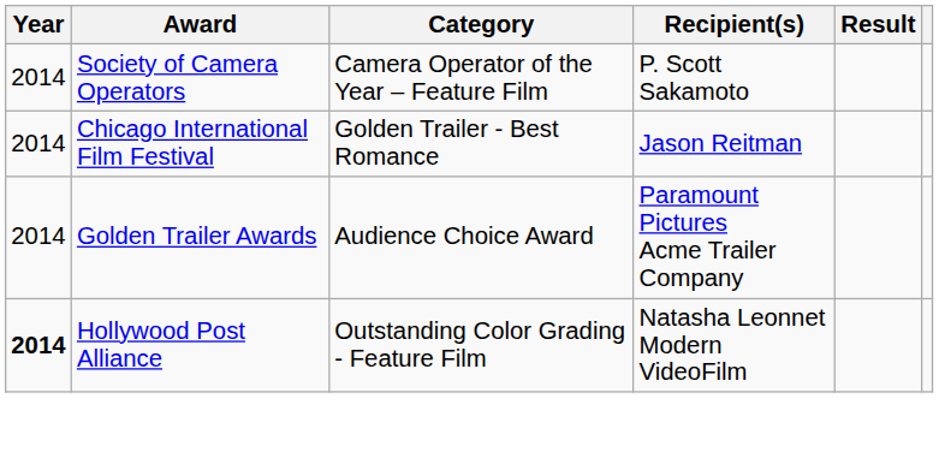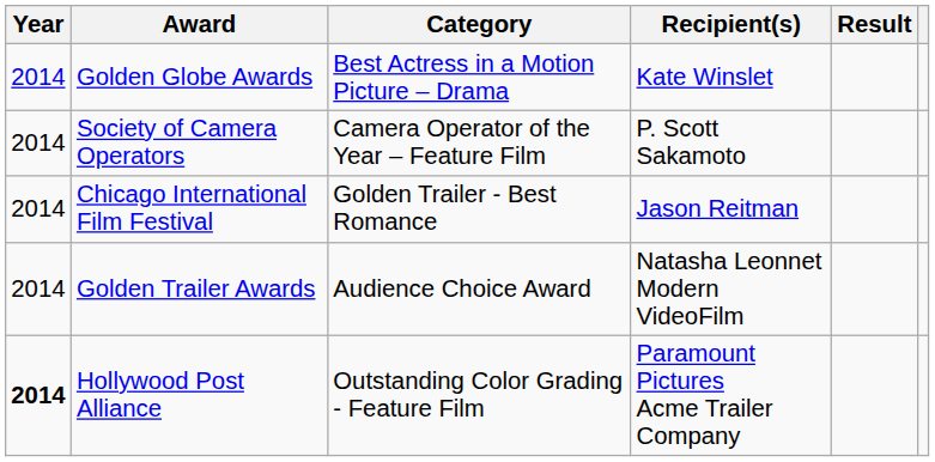+ row: 2014 | Golden Globe Awards | Best Actress in a Motion Picture – Drama | Kate Winslet
Golden Trailer Awards | Recipient(s): Paramount Pictures Acme Trailer Company -> Natasha Leonnet Modern VideoFilm
Hollywood Post Alliance | Recipient(s): Natasha Leonnet Modern VideoFilm -> Paramount Pictures Acme Trailer Company
